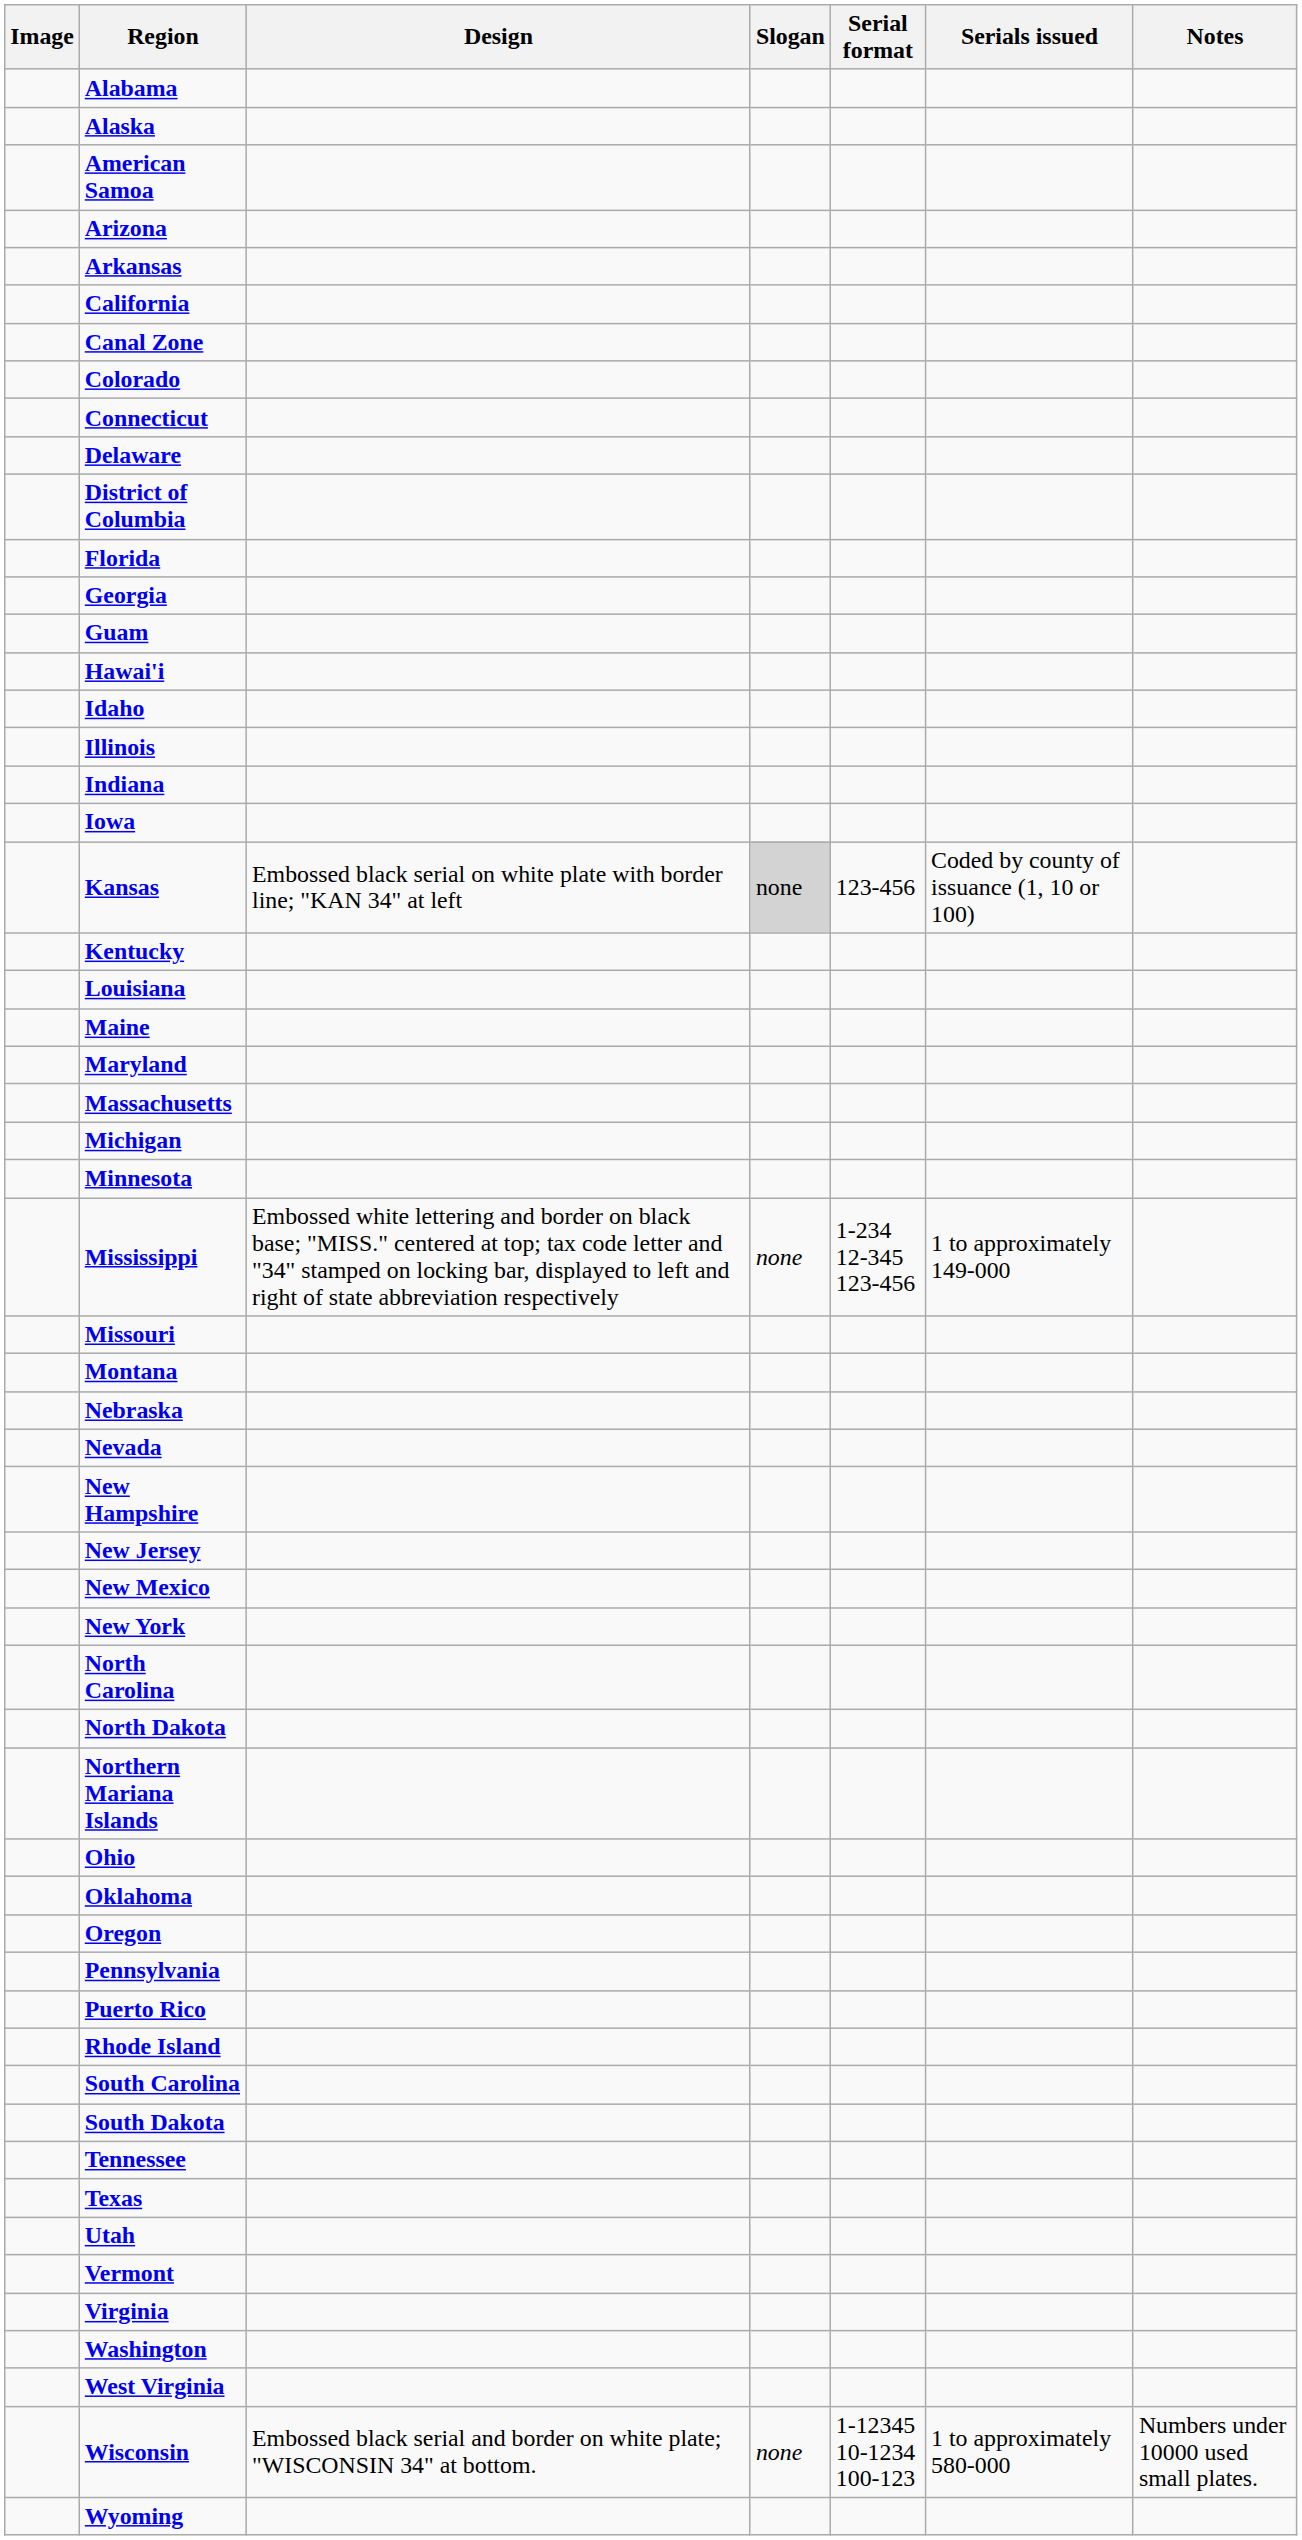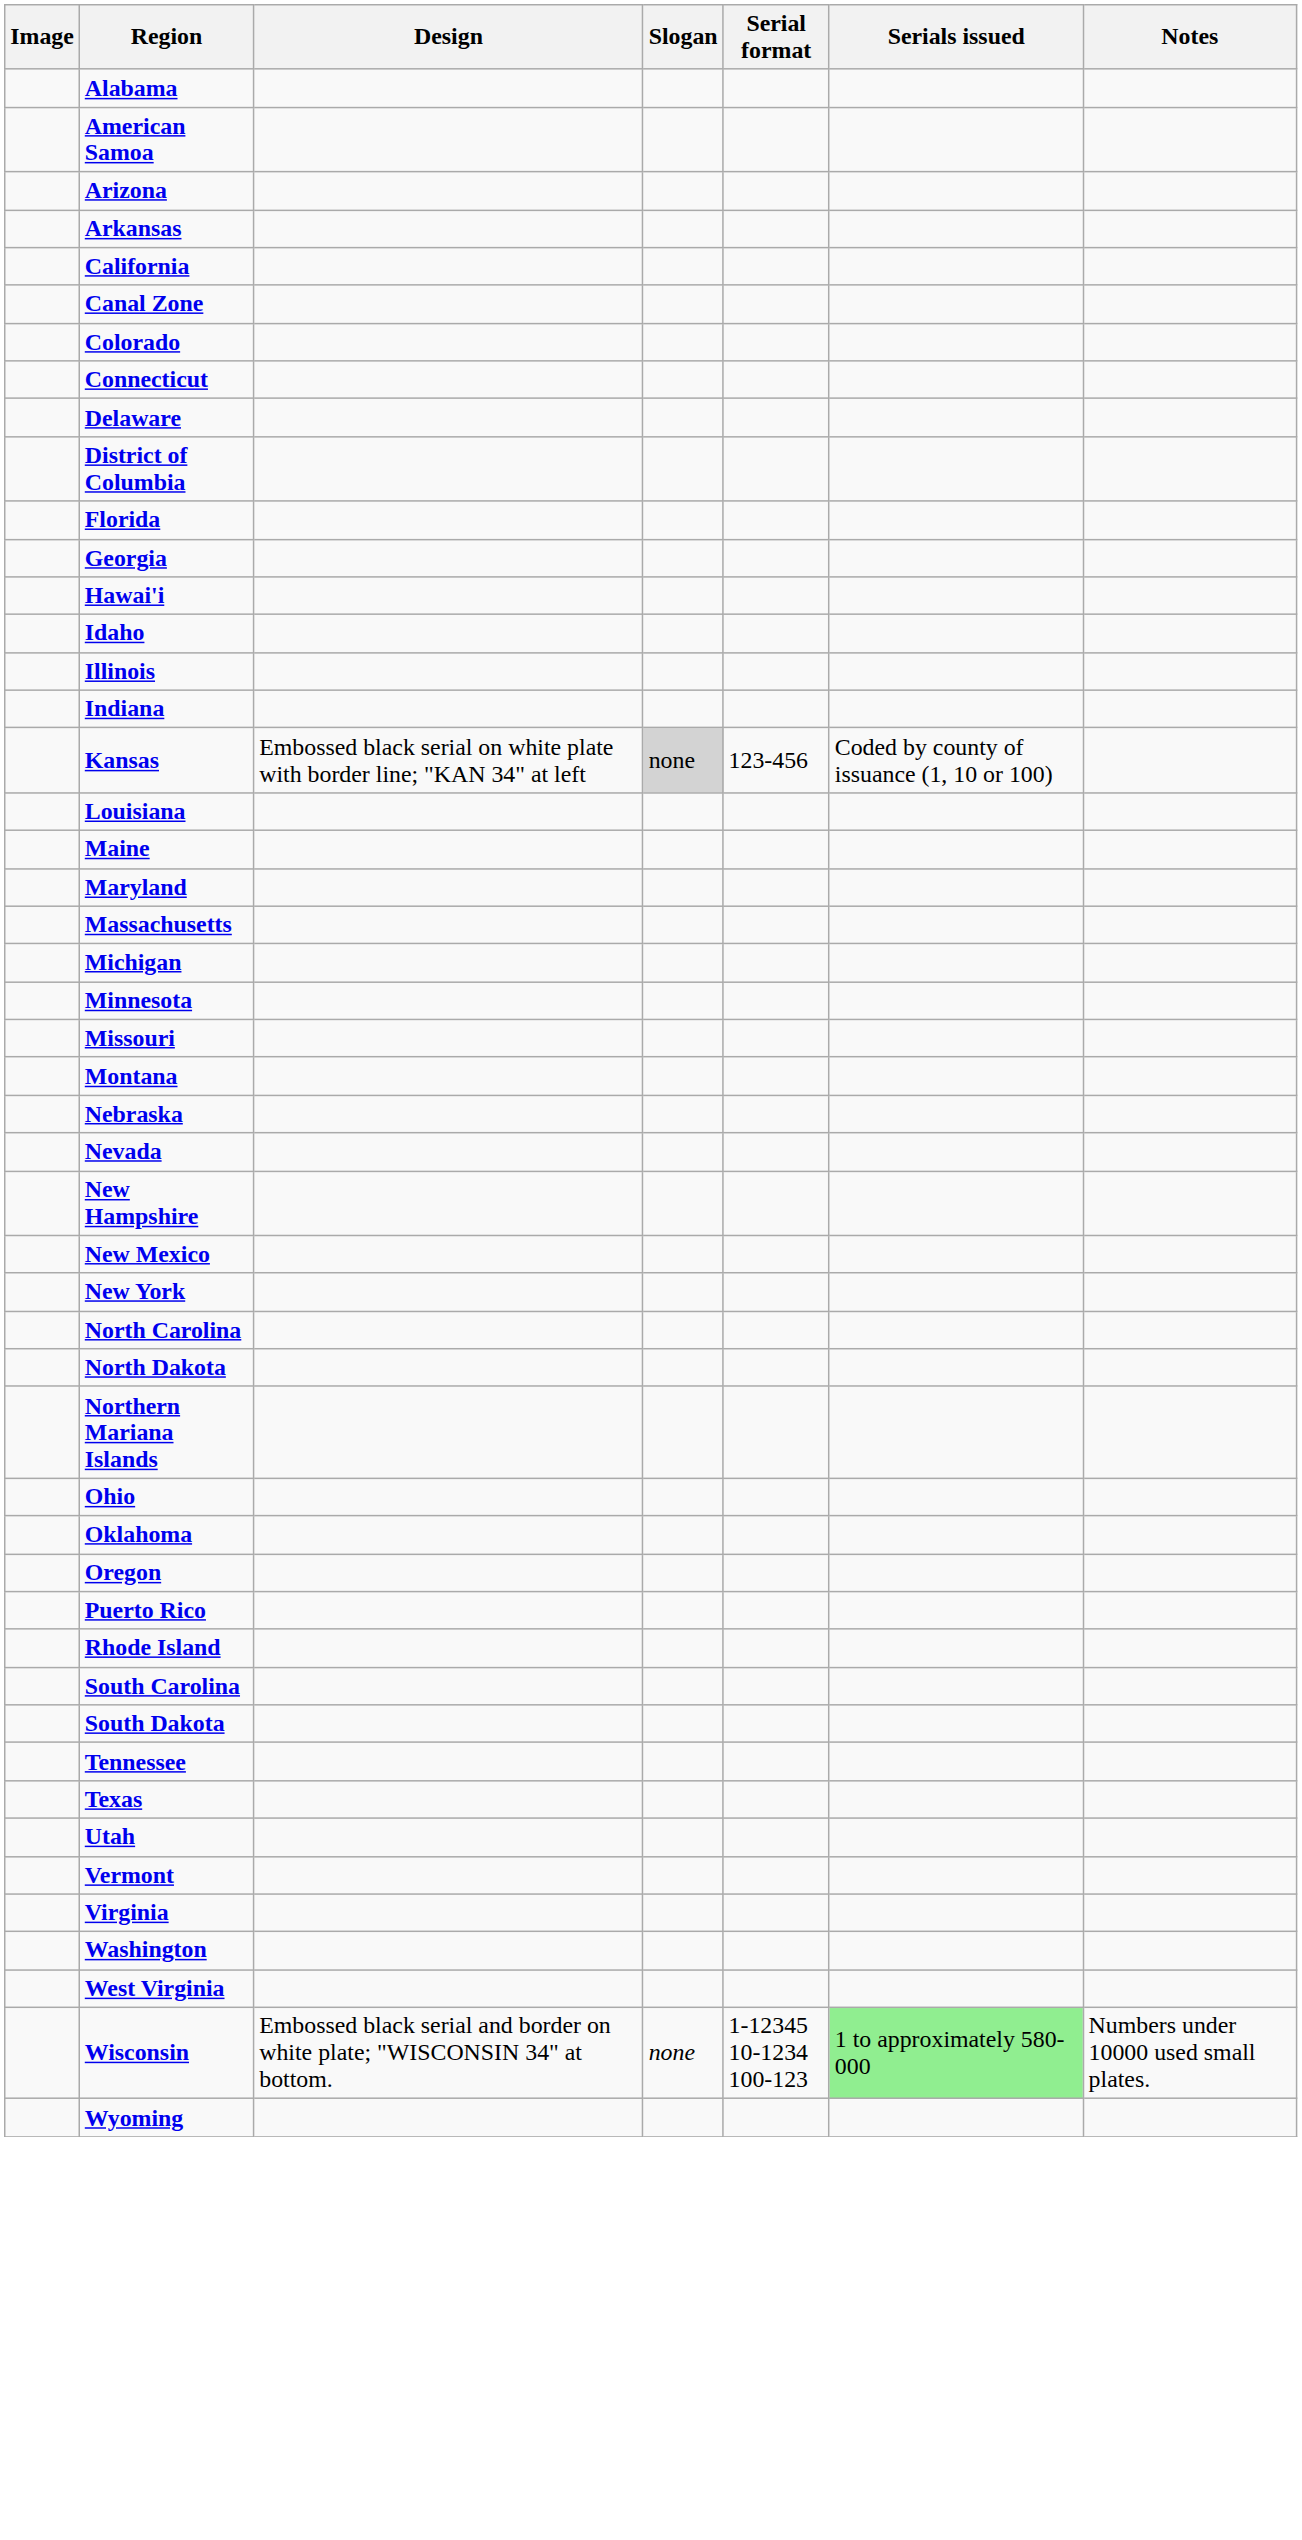- row: Alaska
- row: Guam
- row: Iowa
- row: Kentucky
- row: Mississippi | Embossed white lettering and border on black base; "MISS." centered at top; tax code letter and "34" stamped on locking bar, displayed to left and right of state abbreviation respectively | none | 1-234 12-345 123-456 | 1 to approximately 149-000
- row: New Jersey
- row: Pennsylvania
Wisconsin | Serials issued: no background -> lightgreen background
